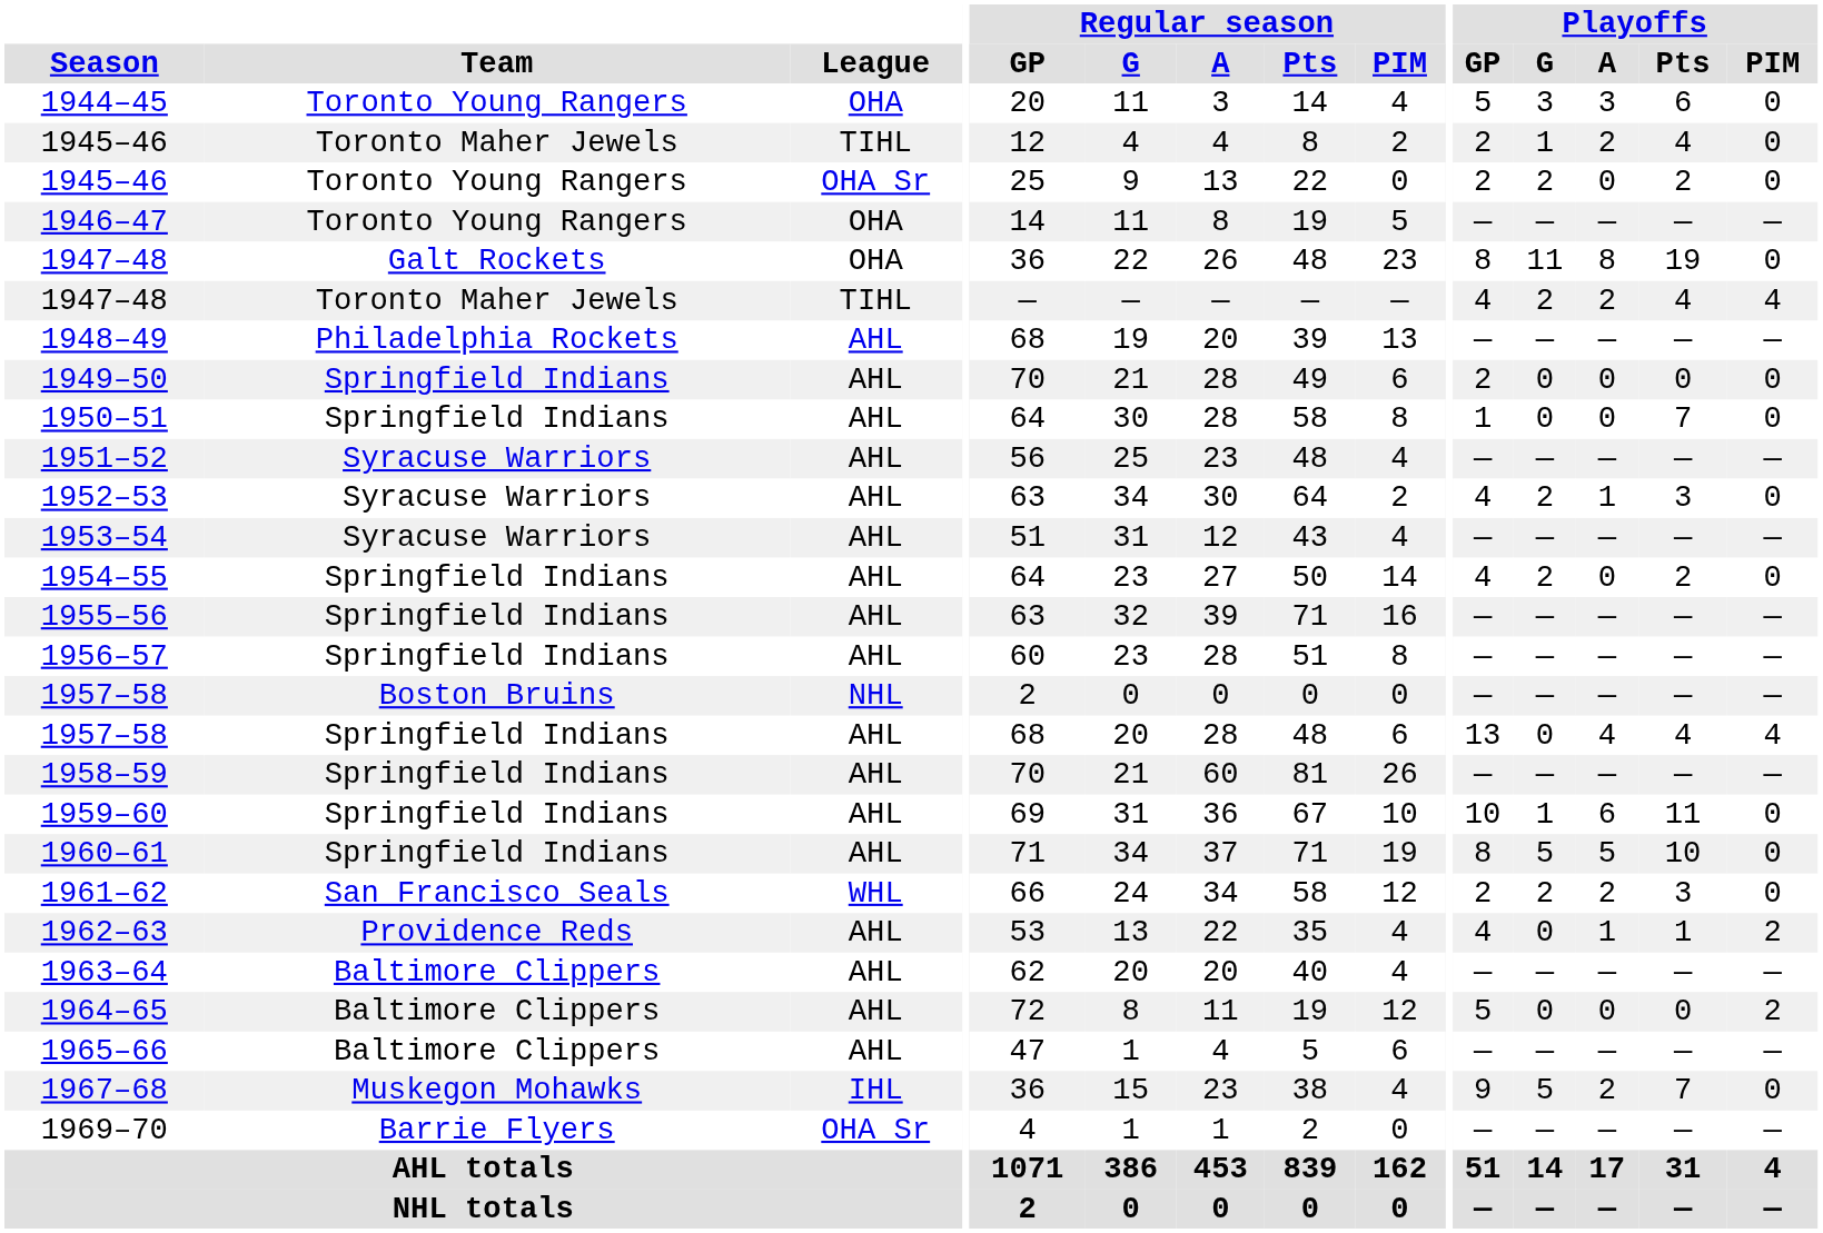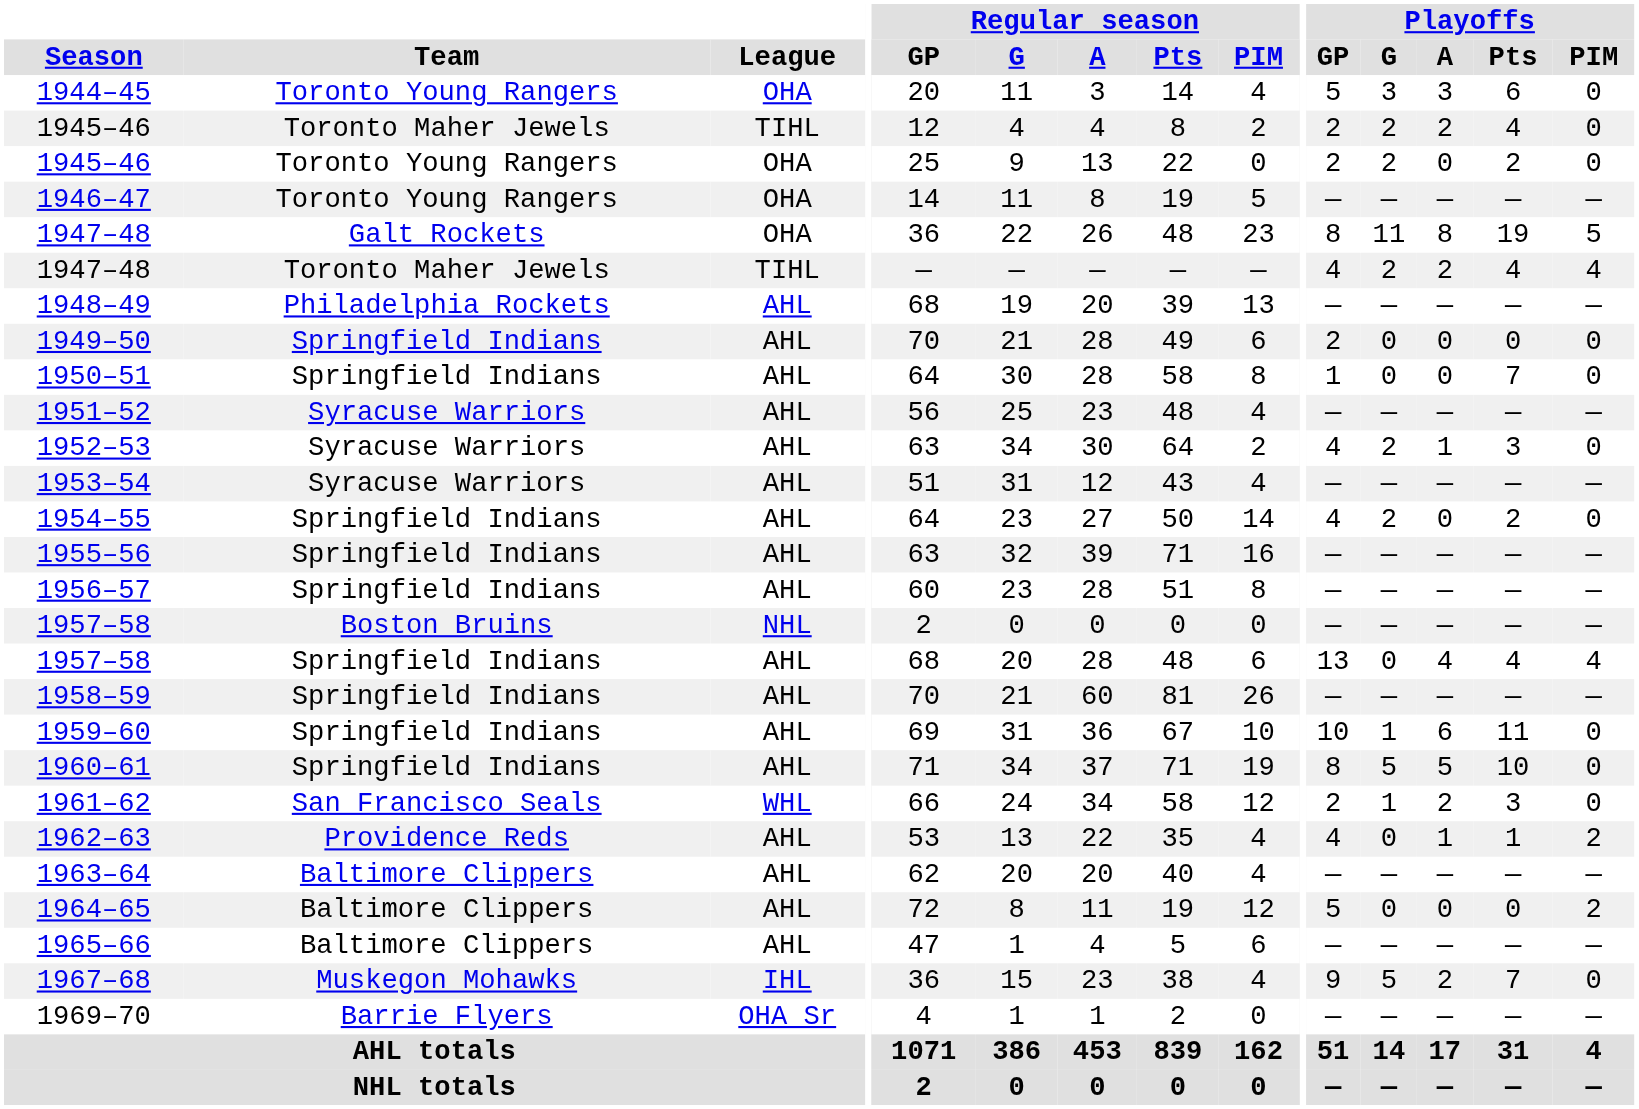1945–46 / Toronto Maher Jewels | Playoffs / G: 1 -> 2
1945–46 / Toronto Young Rangers | League: OHA Sr -> OHA
1947–48 / Galt Rockets | Playoffs / PIM: 0 -> 5
1961–62 | Playoffs / G: 2 -> 1
